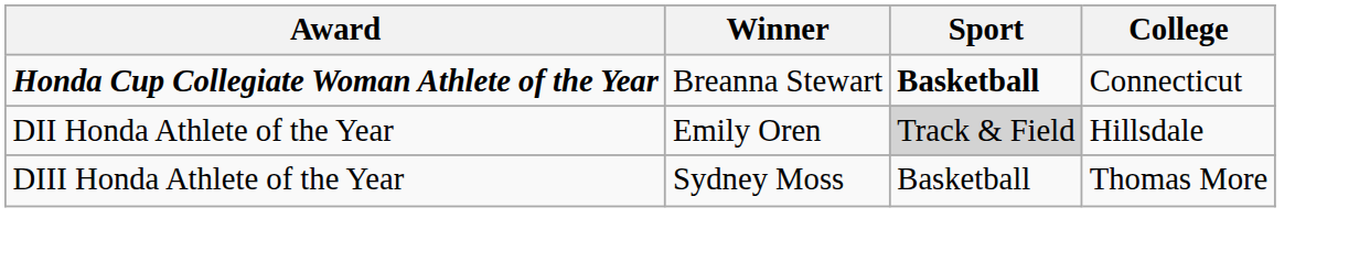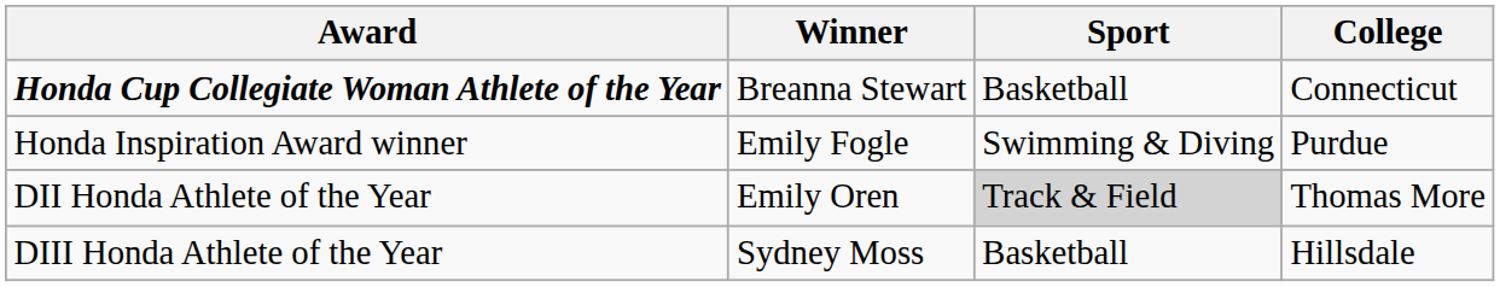Honda Cup Collegiate Woman Athlete of the Year | Sport: bold -> normal
+ row: Honda Inspiration Award winner | Emily Fogle | Swimming & Diving | Purdue
DII Honda Athlete of the Year | College: Hillsdale -> Thomas More
DIII Honda Athlete of the Year | College: Thomas More -> Hillsdale
